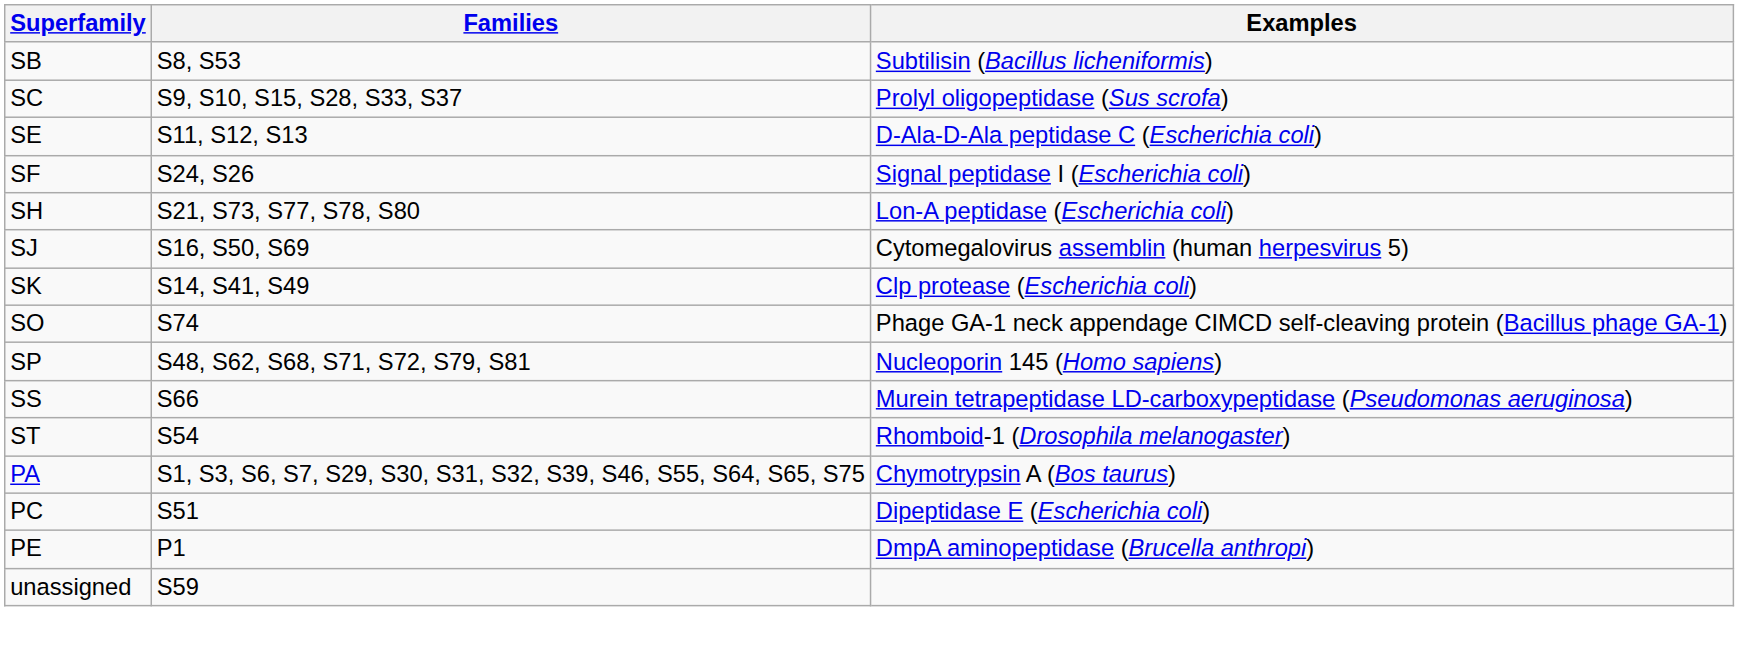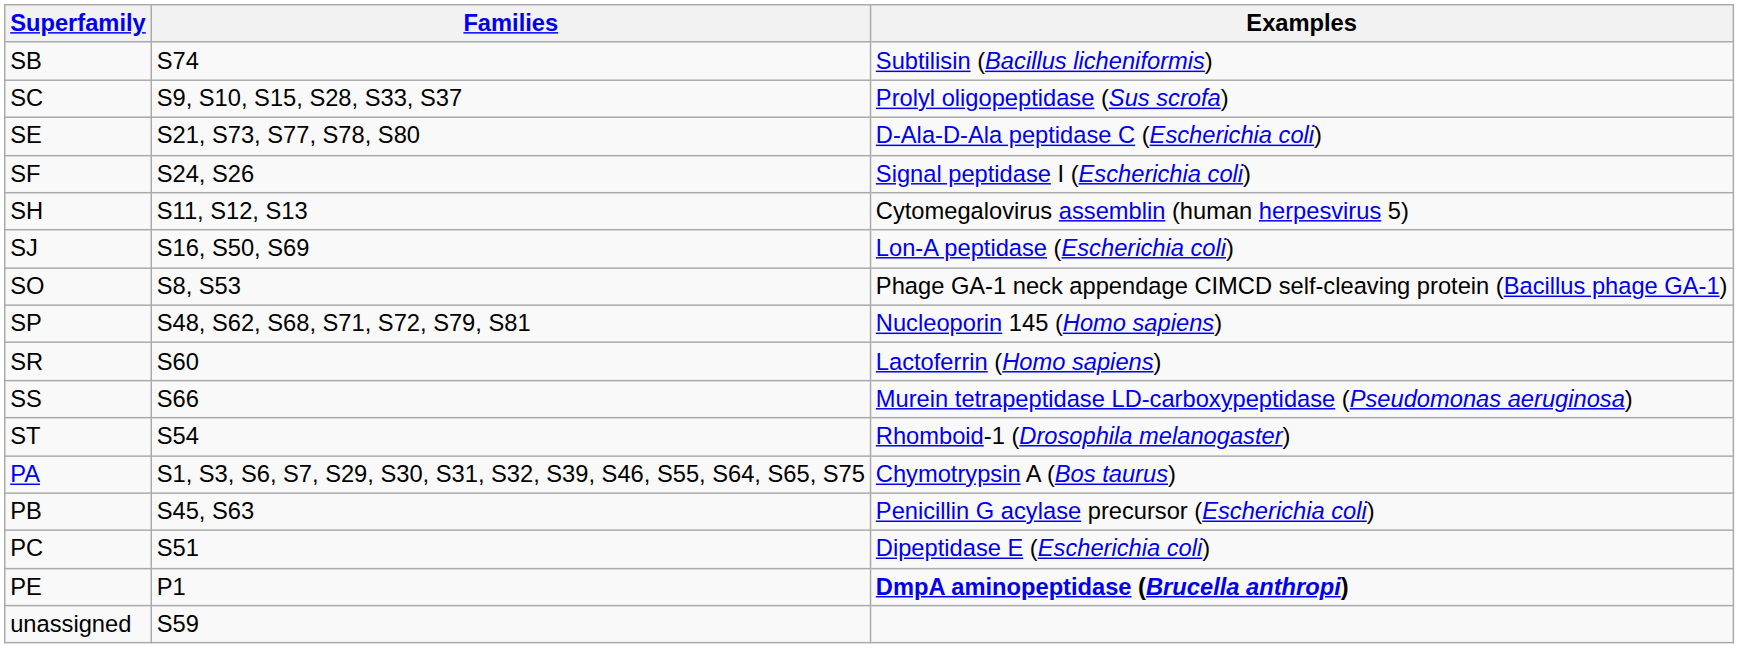SB | Families: S8, S53 -> S74
SE | Families: S11, S12, S13 -> S21, S73, S77, S78, S80
SH | Families: S21, S73, S77, S78, S80 -> S11, S12, S13
SH | Examples: Lon-A peptidase (Escherichia coli) -> Cytomegalovirus assemblin (human herpesvirus 5)
SJ | Examples: Cytomegalovirus assemblin (human herpesvirus 5) -> Lon-A peptidase (Escherichia coli)
- row: SK | S14, S41, S49 | Clp protease (Escherichia coli)
SO | Families: S74 -> S8, S53
+ row: SR | S60 | Lactoferrin (Homo sapiens)
+ row: PB | S45, S63 | Penicillin G acylase precursor (Escherichia coli)
PE | Examples: normal -> bold
